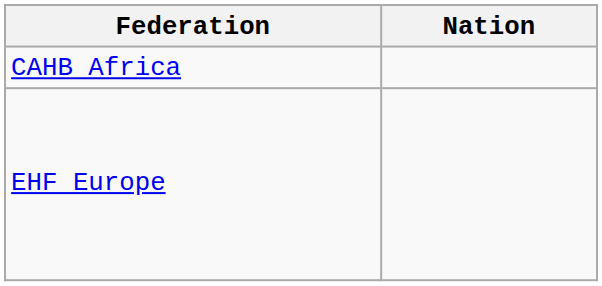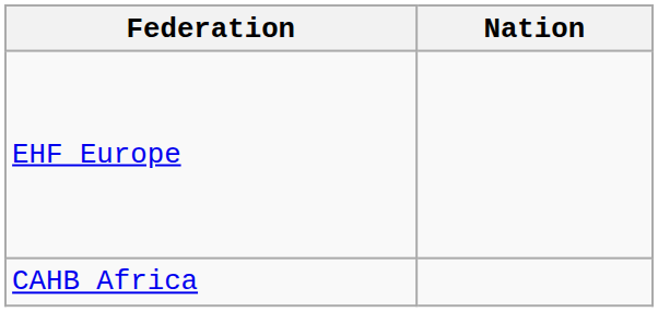rows swapped: CAHB Africa <-> EHF Europe
